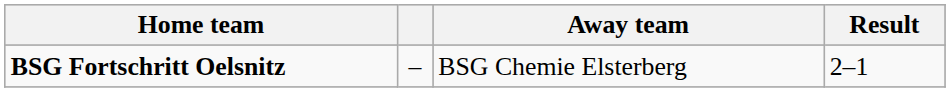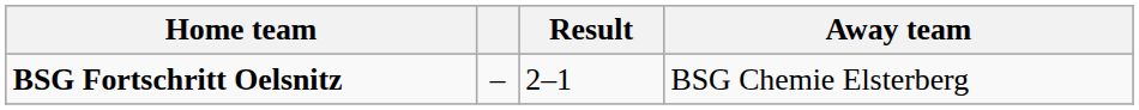columns swapped: Away team <-> Result
